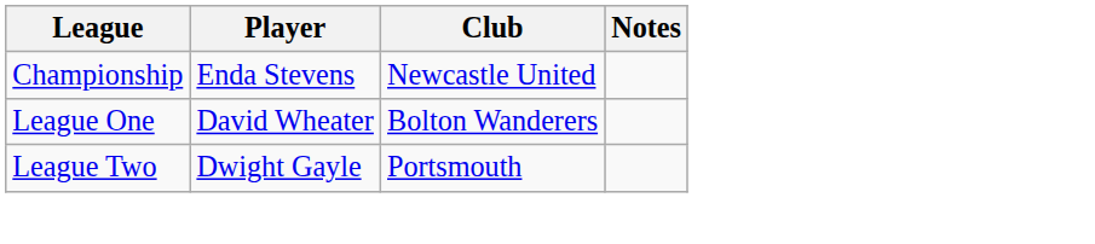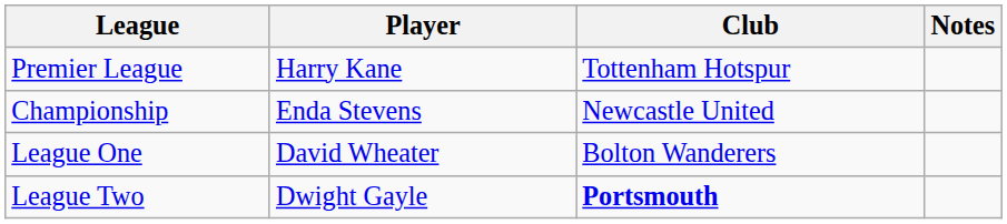+ row: Premier League | Harry Kane | Tottenham Hotspur
League Two | Club: normal -> bold
